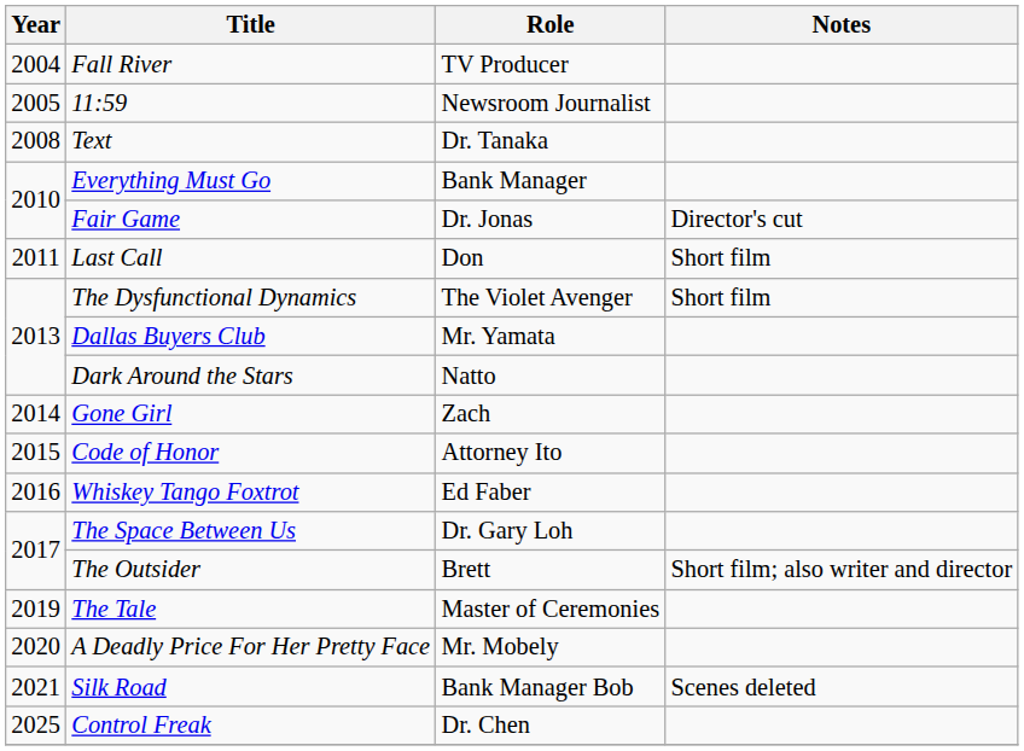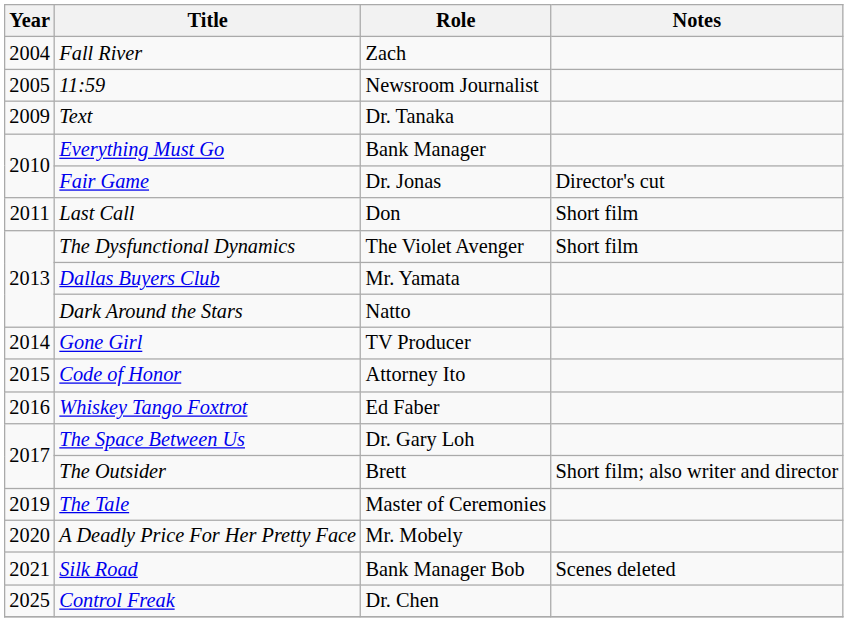Fall River | Role: TV Producer -> Zach
Text | Year: 2008 -> 2009
Gone Girl | Role: Zach -> TV Producer
